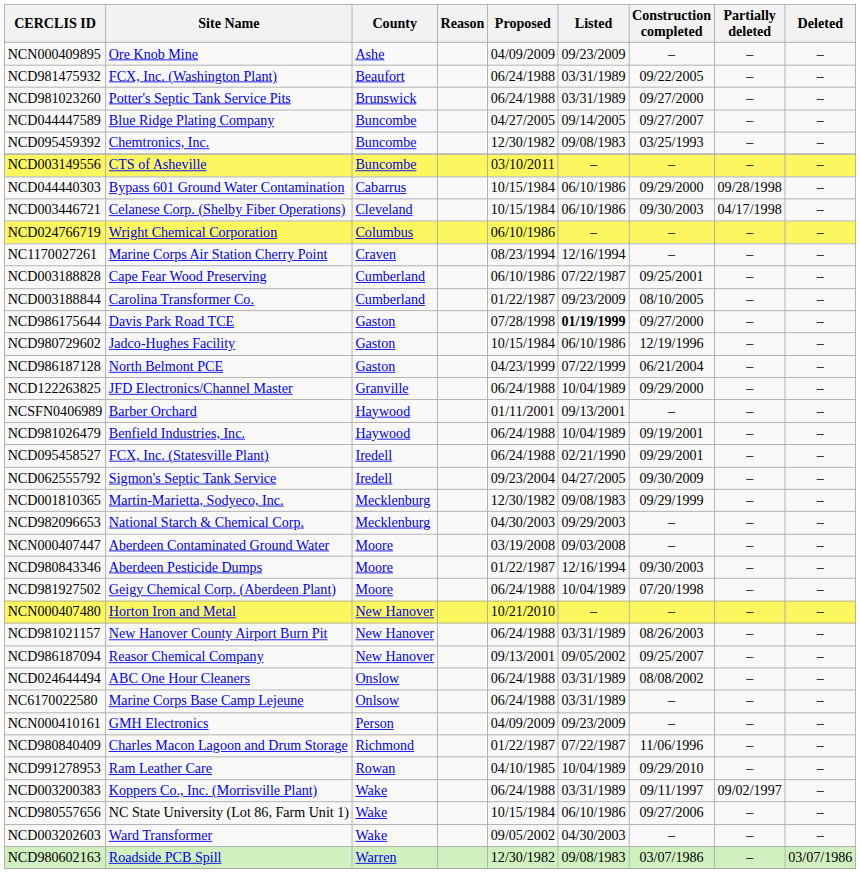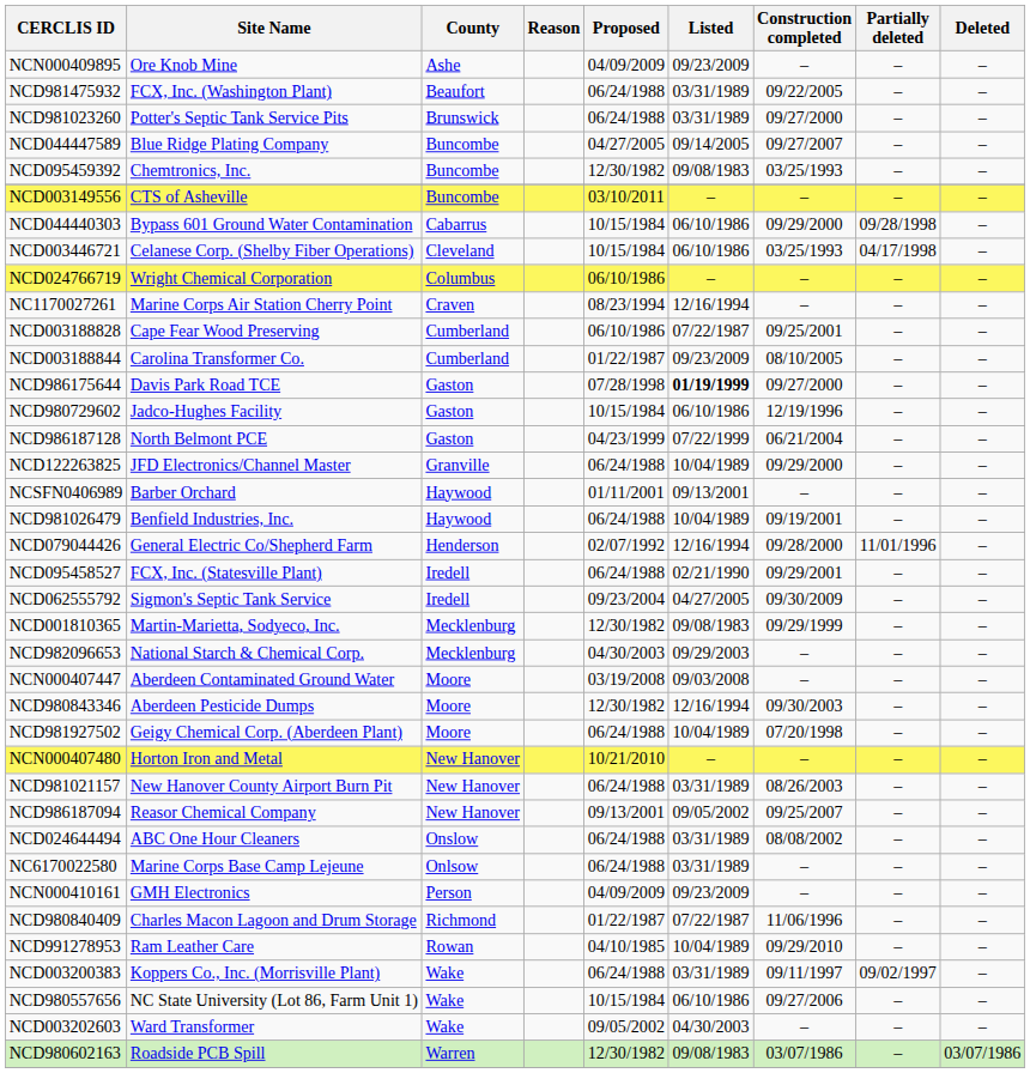NCD003446721 | Construction completed: 09/30/2003 -> 03/25/1993
+ row: NCD079044426 | General Electric Co/Shepherd Farm | Henderson | 02/07/1992 | 12/16/1994 | 09/28/2000 | 11/01/1996 | –
NCD980843346 | Proposed: 01/22/1987 -> 12/30/1982
